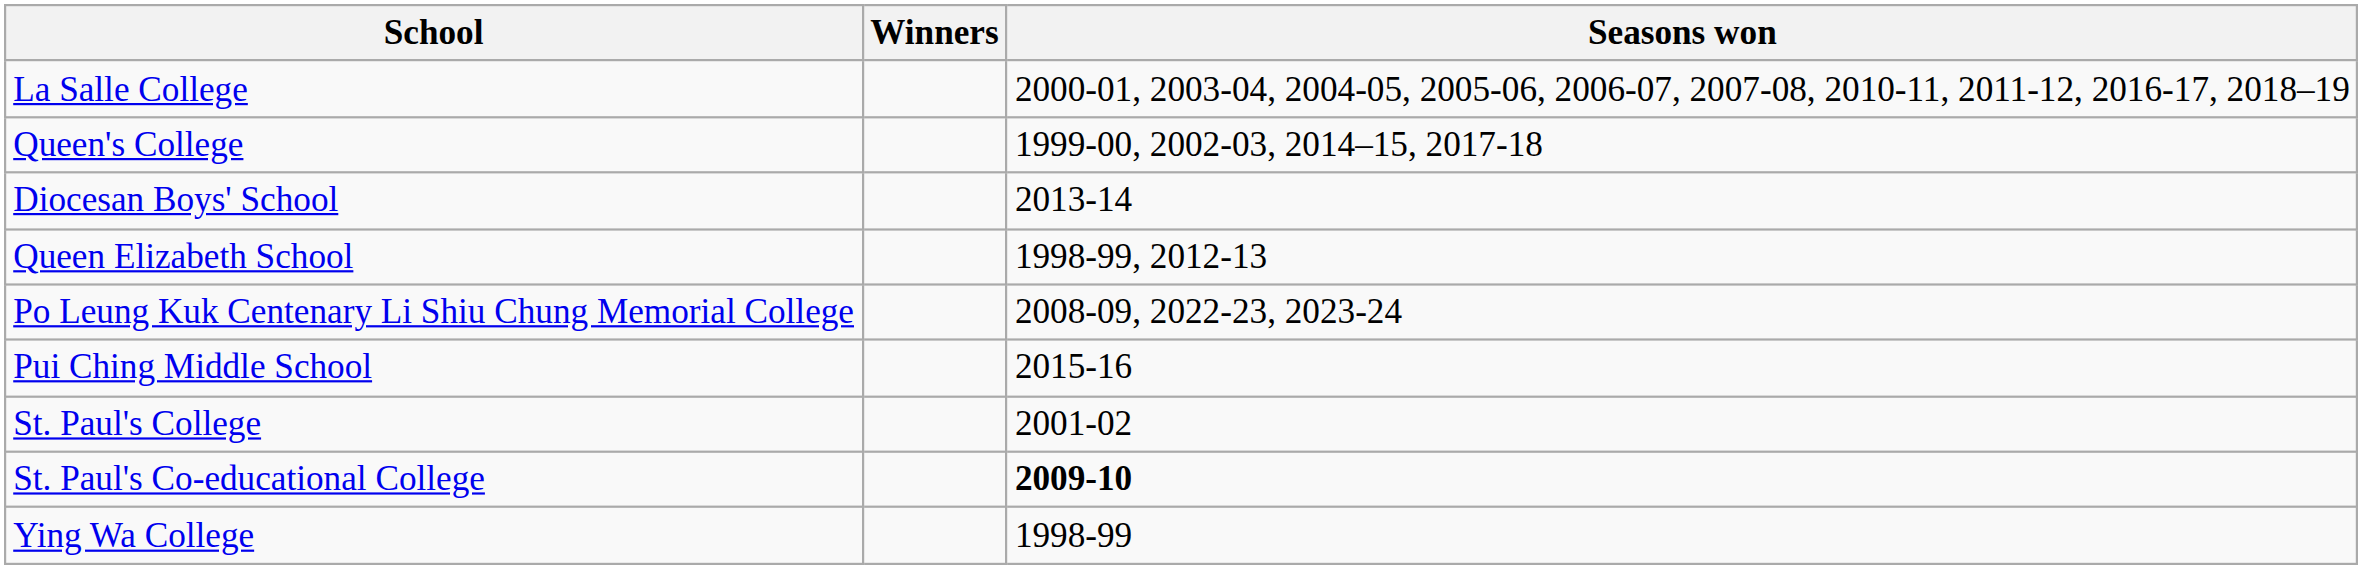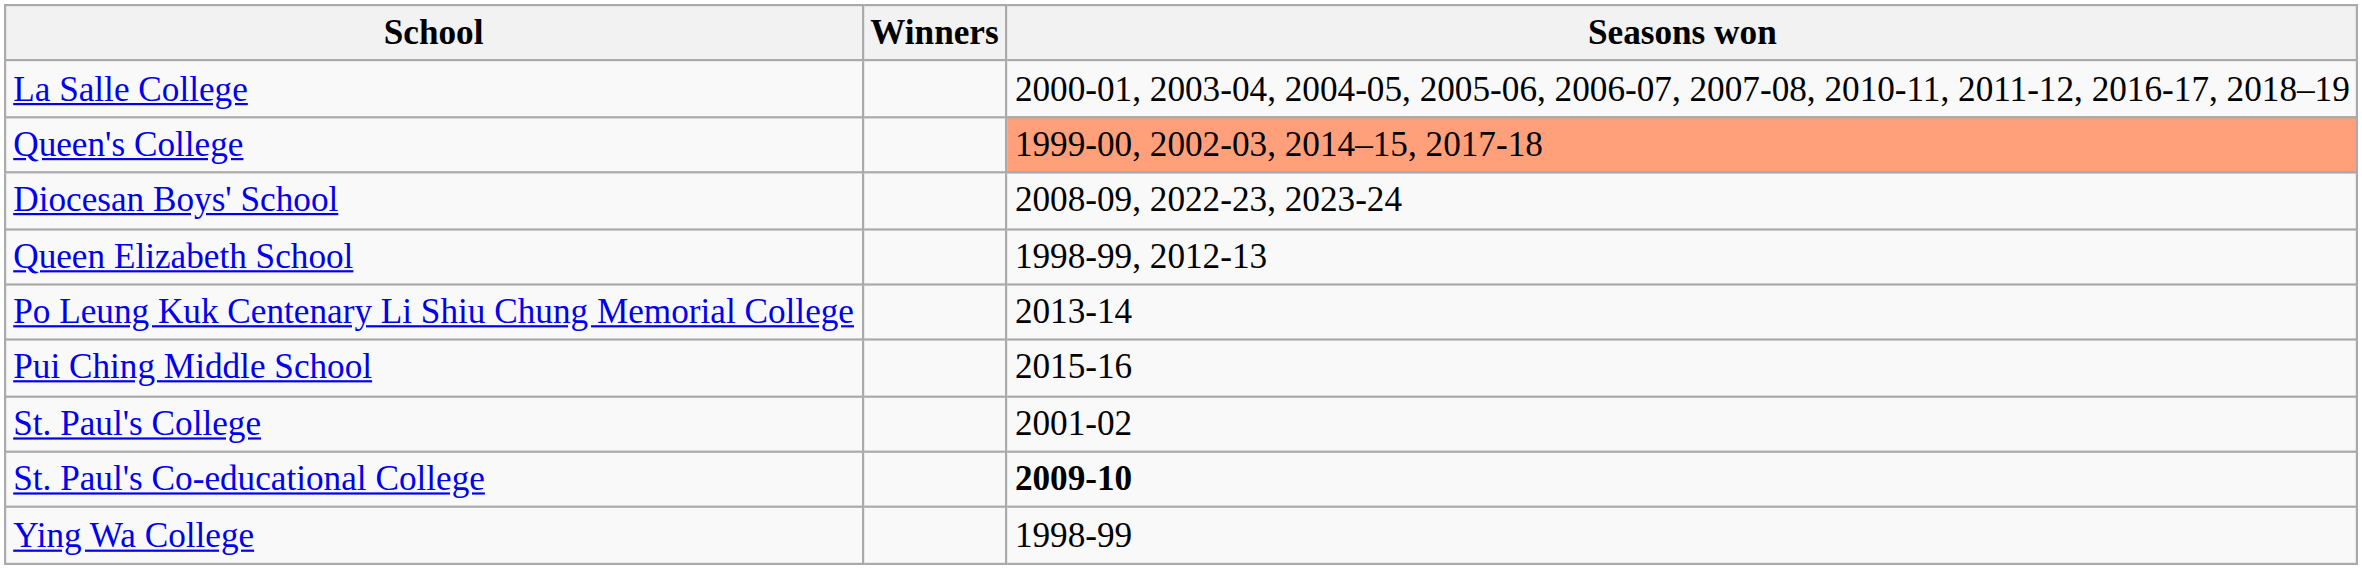Queen's College | Seasons won: no background -> lightsalmon background
Diocesan Boys' School | Seasons won: 2013-14 -> 2008-09, 2022-23, 2023-24
Po Leung Kuk Centenary Li Shiu Chung Memorial College | Seasons won: 2008-09, 2022-23, 2023-24 -> 2013-14
